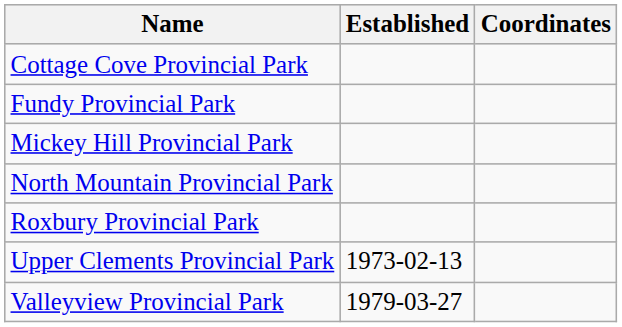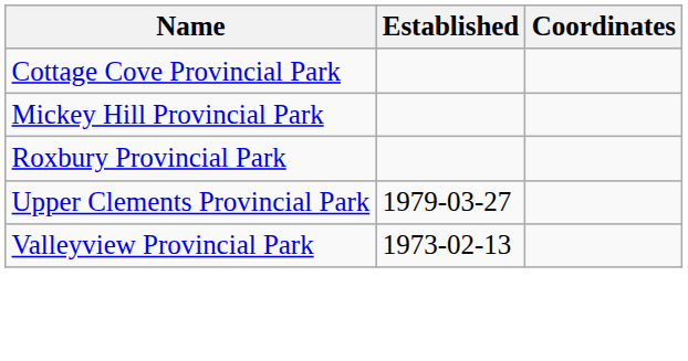- row: Fundy Provincial Park
- row: North Mountain Provincial Park
Upper Clements Provincial Park | Established: 1973-02-13 -> 1979-03-27
Valleyview Provincial Park | Established: 1979-03-27 -> 1973-02-13
